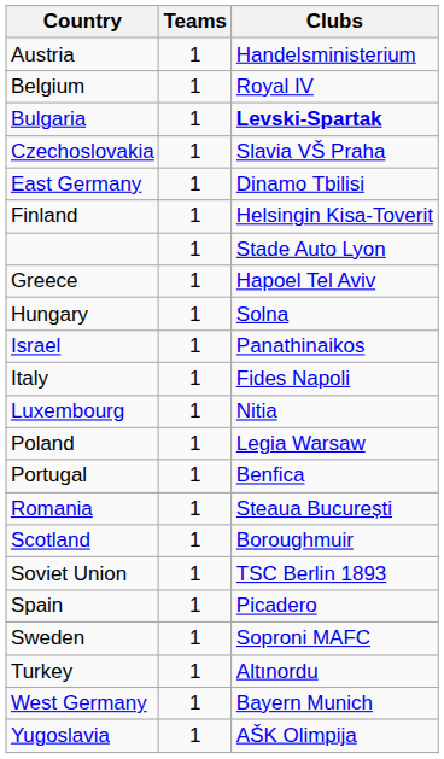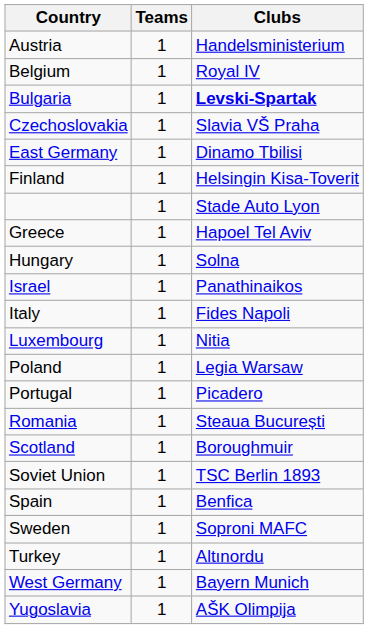Portugal | column 3: Benfica -> Picadero
Spain | column 3: Picadero -> Benfica
